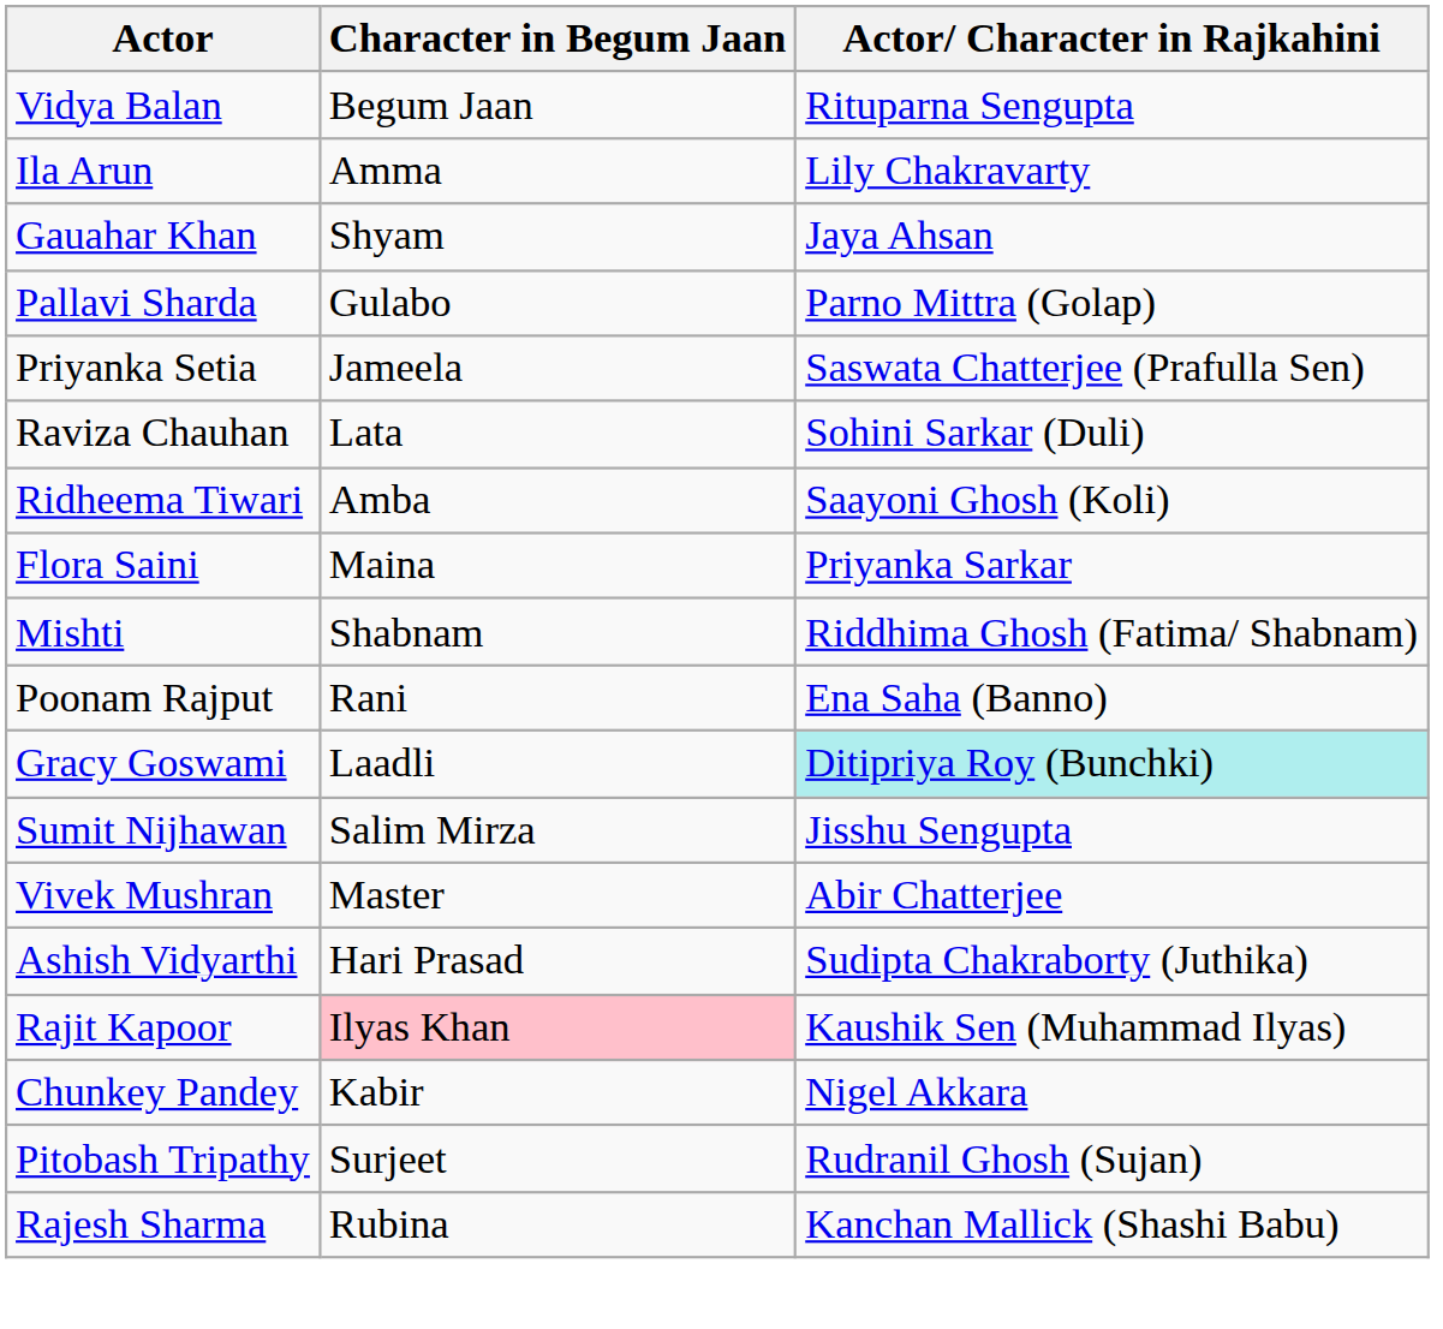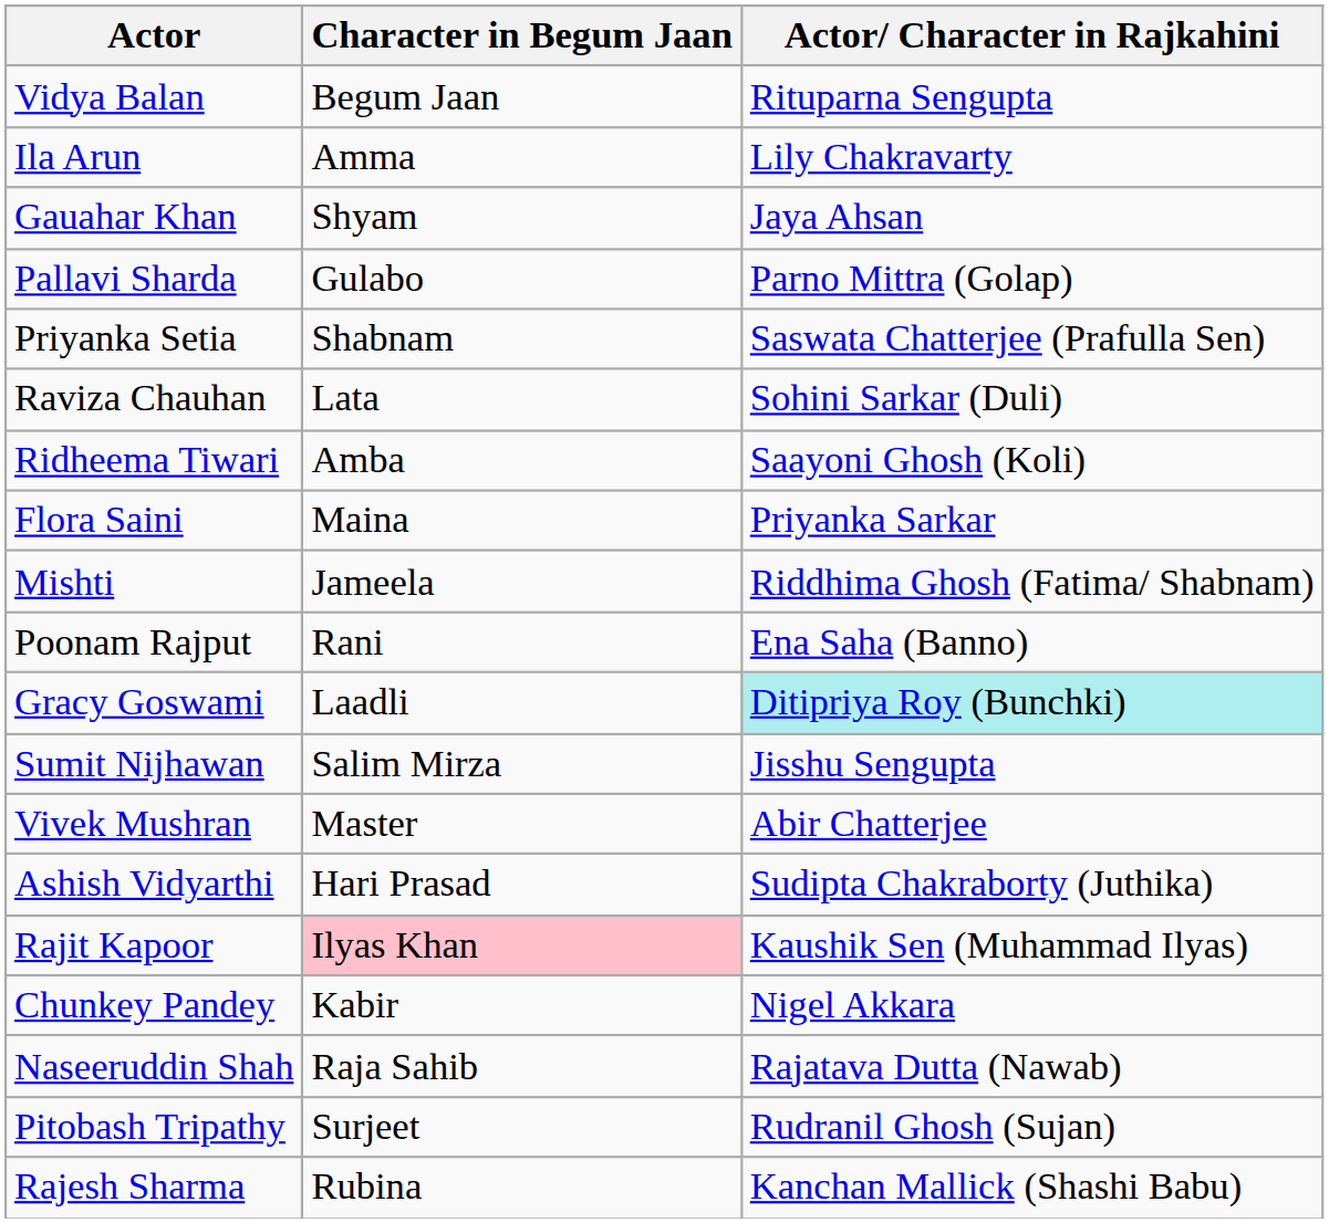Priyanka Setia | Character in Begum Jaan: Jameela -> Shabnam
Mishti | Character in Begum Jaan: Shabnam -> Jameela
+ row: Naseeruddin Shah | Raja Sahib | Rajatava Dutta (Nawab)
